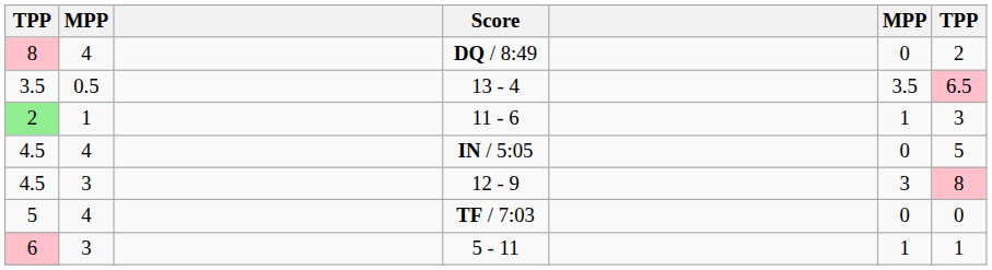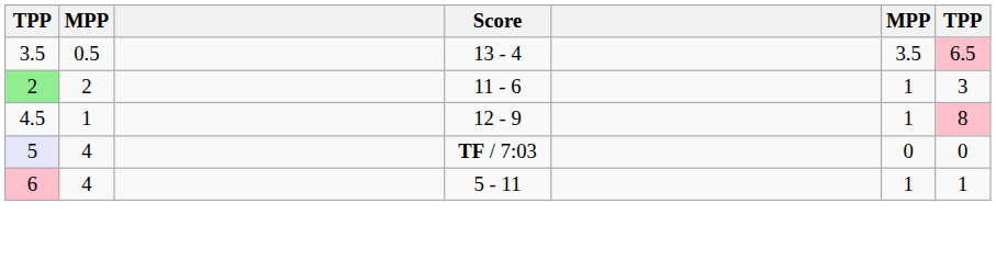- row: 8 | 4 | DQ / 8:49 | 0 | 2
11 - 6 | column 2: 1 -> 2
- row: 4.5 | 4 | IN / 5:05 | 0 | 5
12 - 9 | column 2: 3 -> 1
12 - 9 | column 6: 3 -> 1
TF / 7:03 | column 1: no background -> lavender background
5 - 11 | column 2: 3 -> 4
